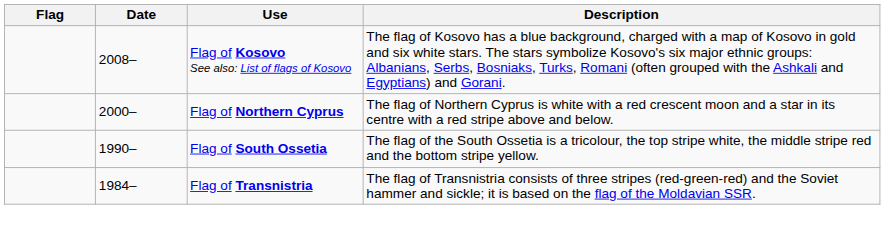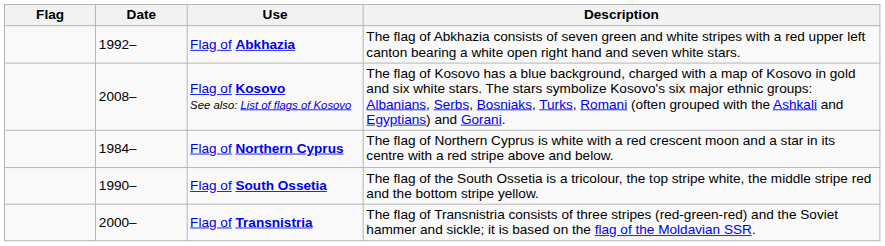+ row: 1992– | Flag of Abkhazia | The flag of Abkhazia consists of seven green and white stripes with a red upper left canton bearing a white open right hand and seven white stars.
Flag of Northern Cyprus | Date: 2000– -> 1984–
Flag of Transnistria | Date: 1984– -> 2000–
